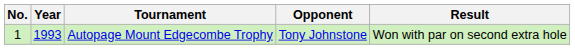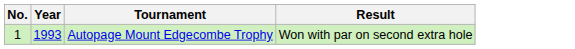- column: Opponent | Tony Johnstone
